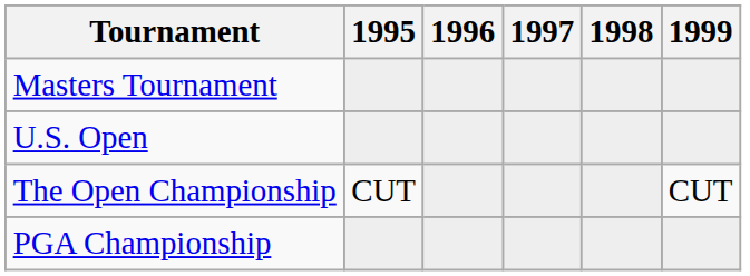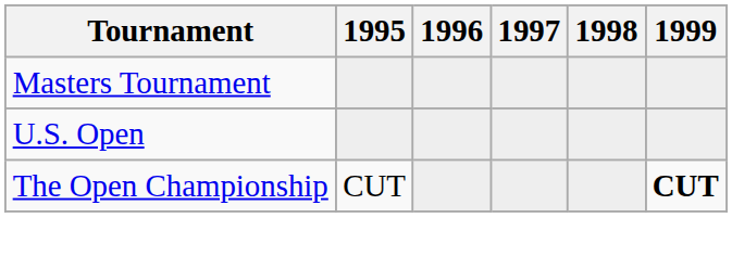The Open Championship | 1999: normal -> bold
- row: PGA Championship
